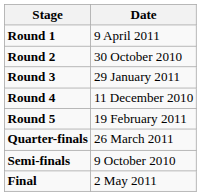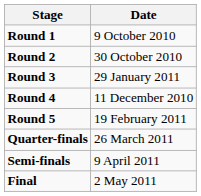Round 1 | Date: 9 April 2011 -> 9 October 2010
Semi-finals | Date: 9 October 2010 -> 9 April 2011
